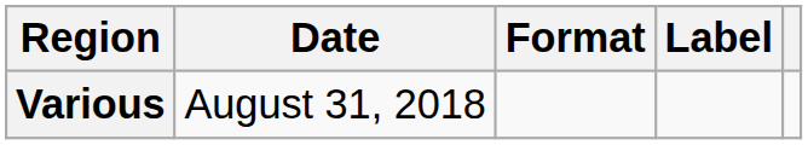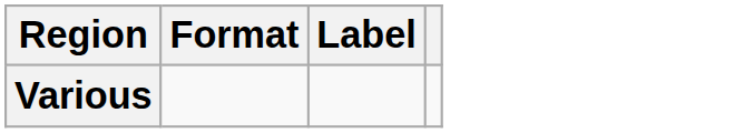- column: Date | August 31, 2018
